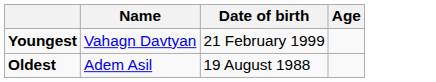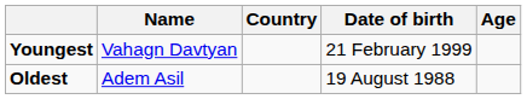+ column: Country
